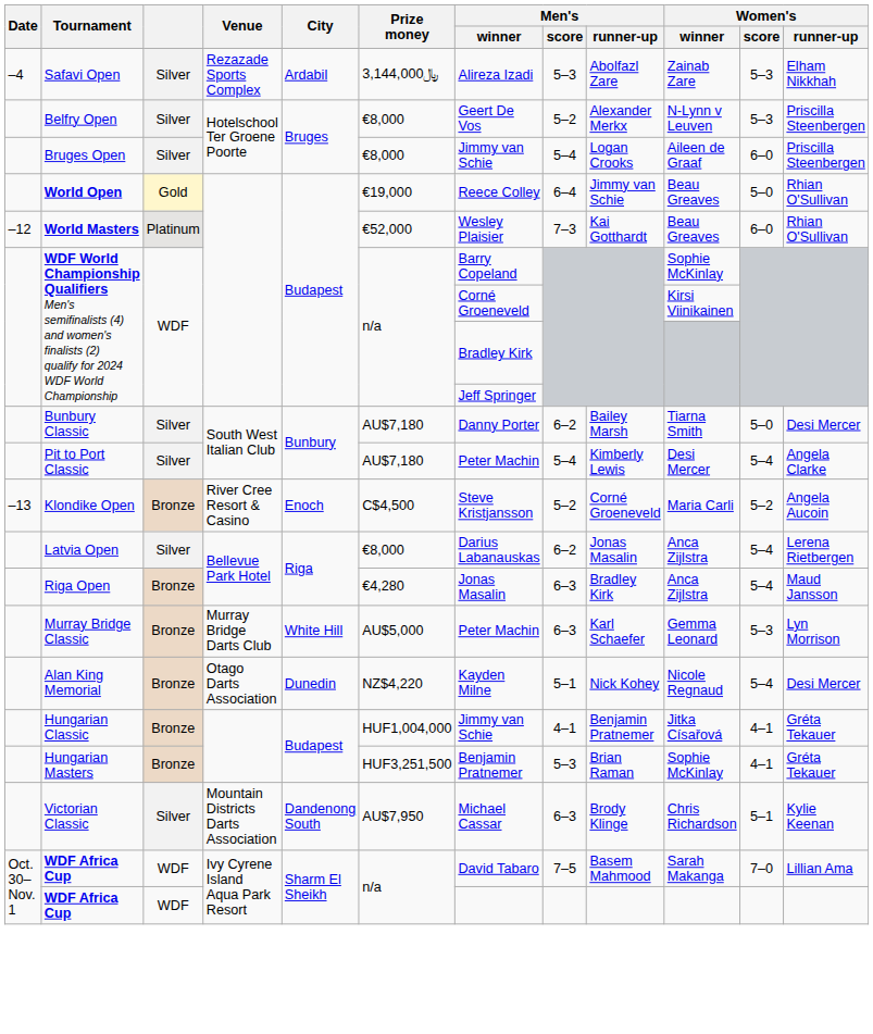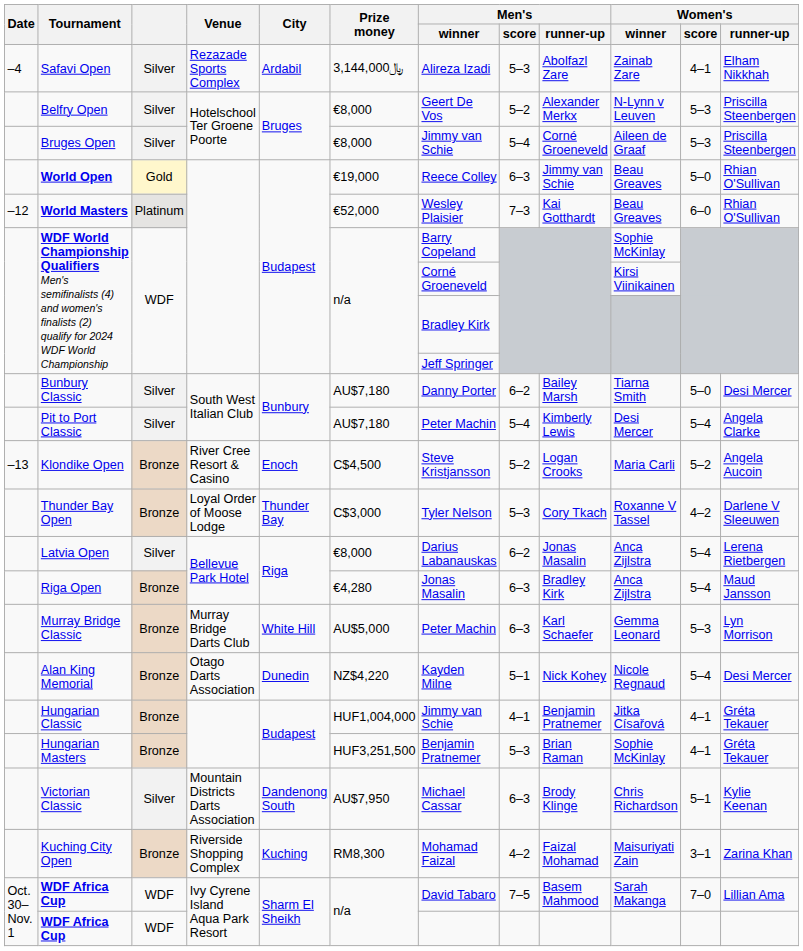Safavi Open | Women's / score: 5–3 -> 4–1
Bruges Open | Men's / runner-up: Logan Crooks -> Corné Groeneveld
Bruges Open | Women's / score: 6–0 -> 5–3
World Open | Men's / score: 6–4 -> 6–3
Klondike Open | Men's / runner-up: Corné Groeneveld -> Logan Crooks
+ row: Thunder Bay Open | Bronze | Loyal Order of Moose Lodge | Thunder Bay | C$3,000 | Tyler Nelson | 5–3 | Cory Tkach | Roxanne V Tassel | 4–2 | Darlene V Sleeuwen
+ row: Kuching City Open | Bronze | Riverside Shopping Complex | Kuching | RM8,300 | Mohamad Faizal | 4–2 | Faizal Mohamad | Maisuriyati Zain | 3–1 | Zarina Khan
